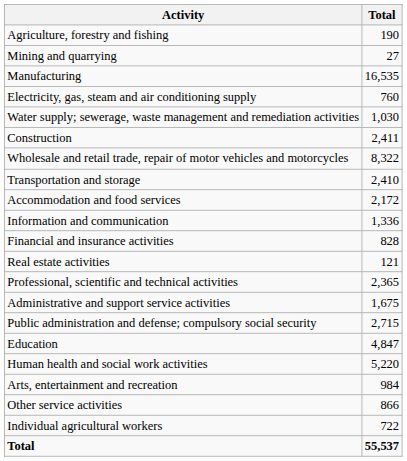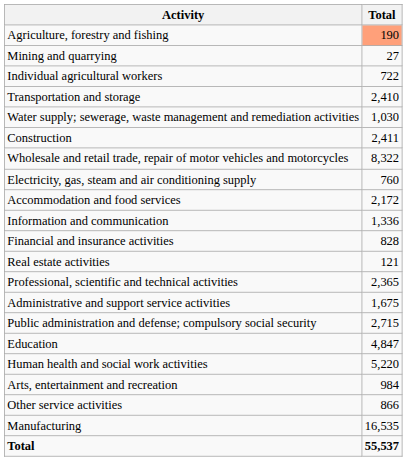Agriculture, forestry and fishing | Total: no background -> lightsalmon background
rows swapped: Manufacturing <-> Individual agricultural workers
rows swapped: Electricity, gas, steam and air conditioning supply <-> Transportation and storage
